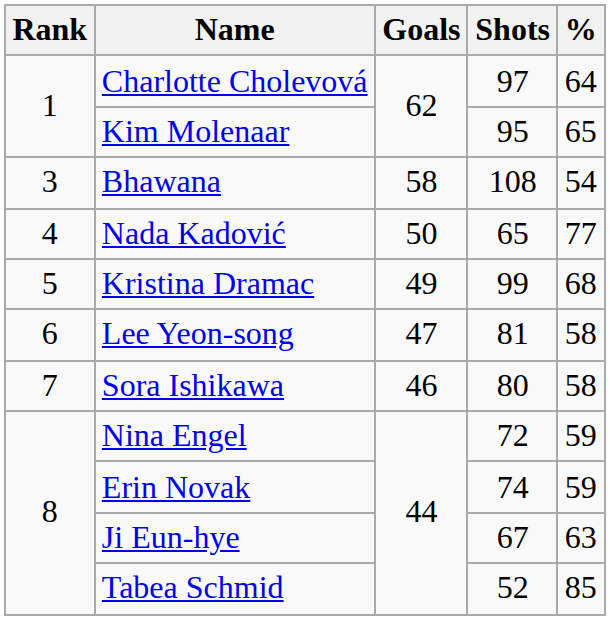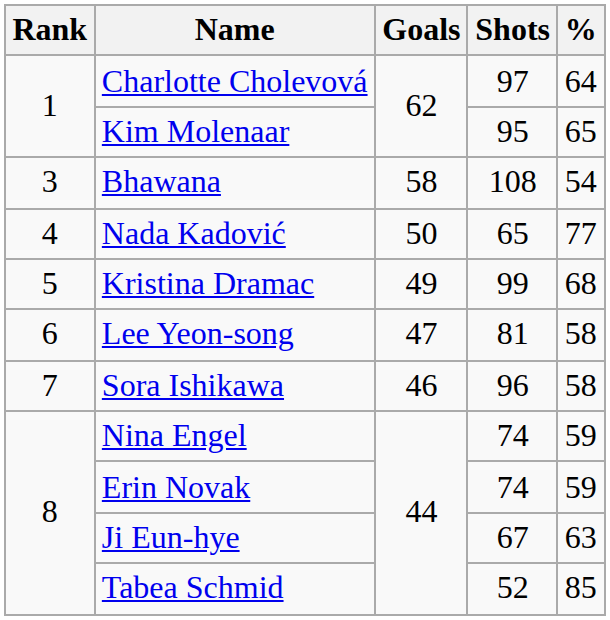Sora Ishikawa | Shots: 80 -> 96
Nina Engel | Shots: 72 -> 74
